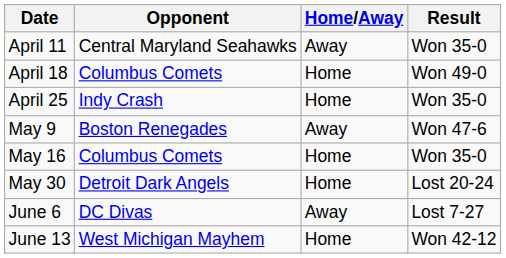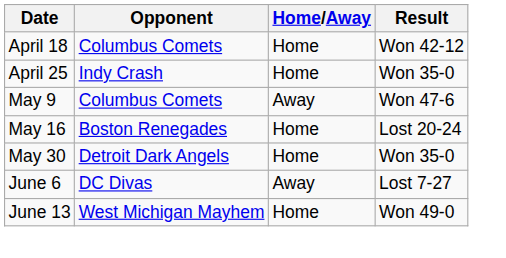- row: April 11 | Central Maryland Seahawks | Away | Won 35-0
April 18 | Result: Won 49-0 -> Won 42-12
May 9 | Opponent: Boston Renegades -> Columbus Comets
May 16 | Opponent: Columbus Comets -> Boston Renegades
May 16 | Result: Won 35-0 -> Lost 20-24
May 30 | Result: Lost 20-24 -> Won 35-0
June 13 | Result: Won 42-12 -> Won 49-0
